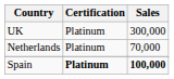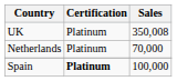UK | Sales: 300,000 -> 350,008
Spain | Sales: bold -> normal
